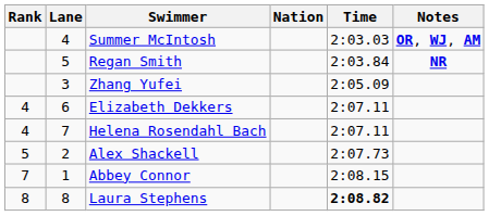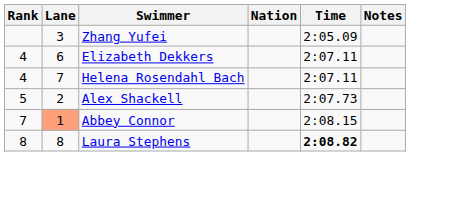- row: 4 | Summer McIntosh | 2:03.03 | OR, WJ, AM
- row: 5 | Regan Smith | 2:03.84 | NR
Abbey Connor | Lane: no background -> lightsalmon background
